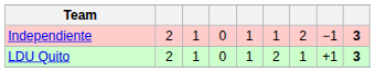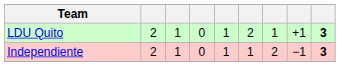rows swapped: LDU Quito <-> Independiente
